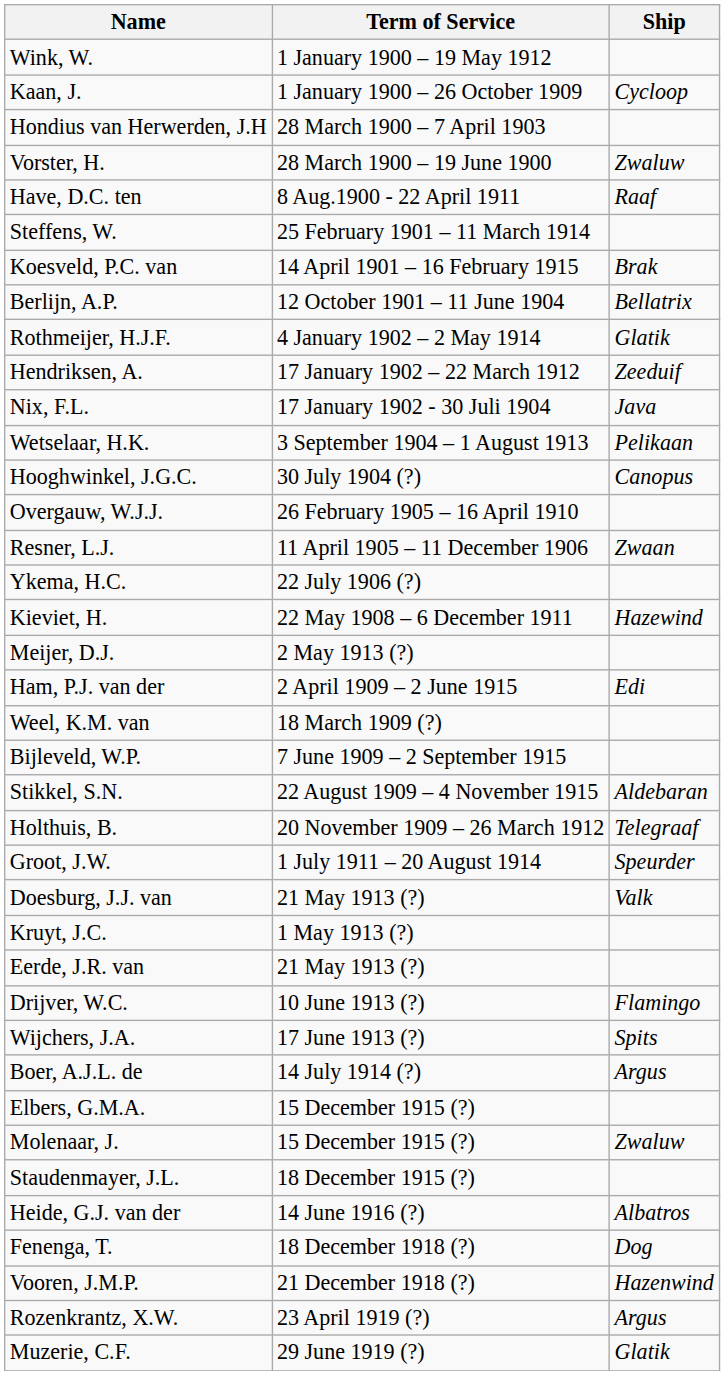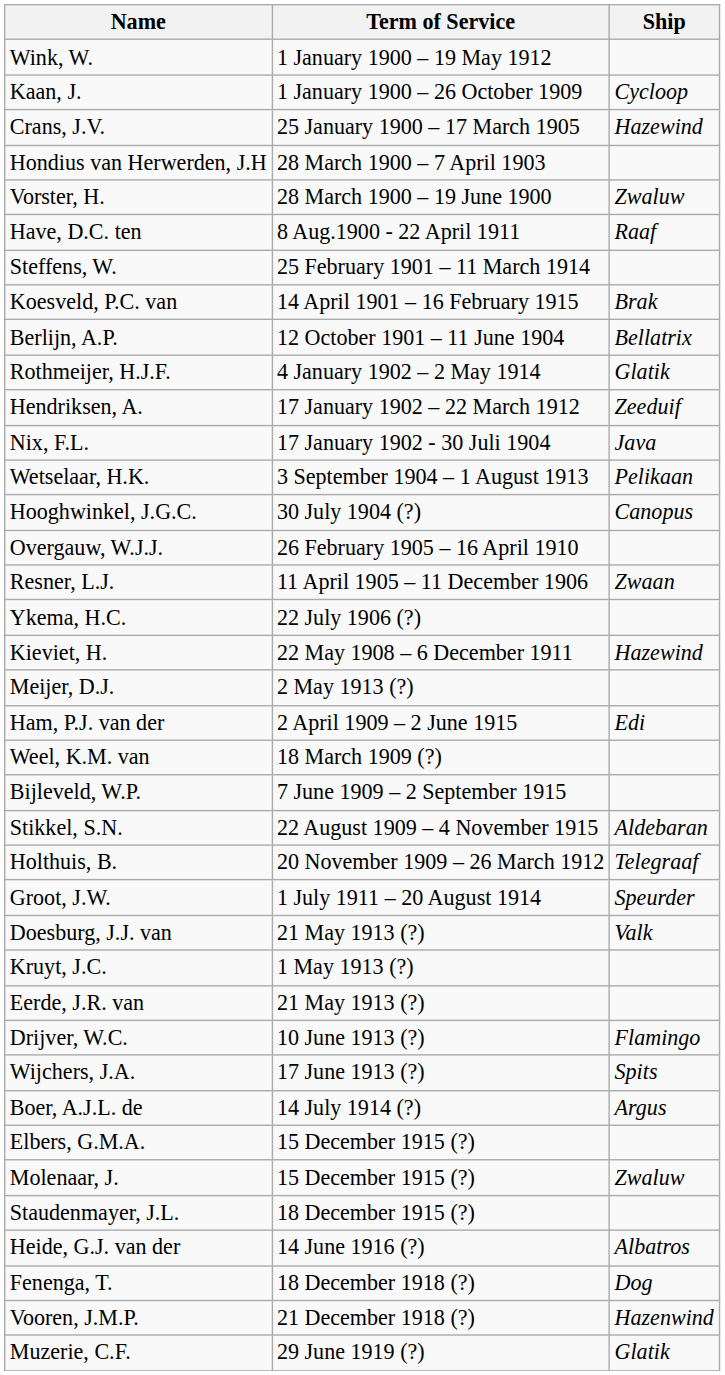+ row: Crans, J.V. | 25 January 1900 – 17 March 1905 | Hazewind
- row: Rozenkrantz, X.W. | 23 April 1919 (?) | Argus
